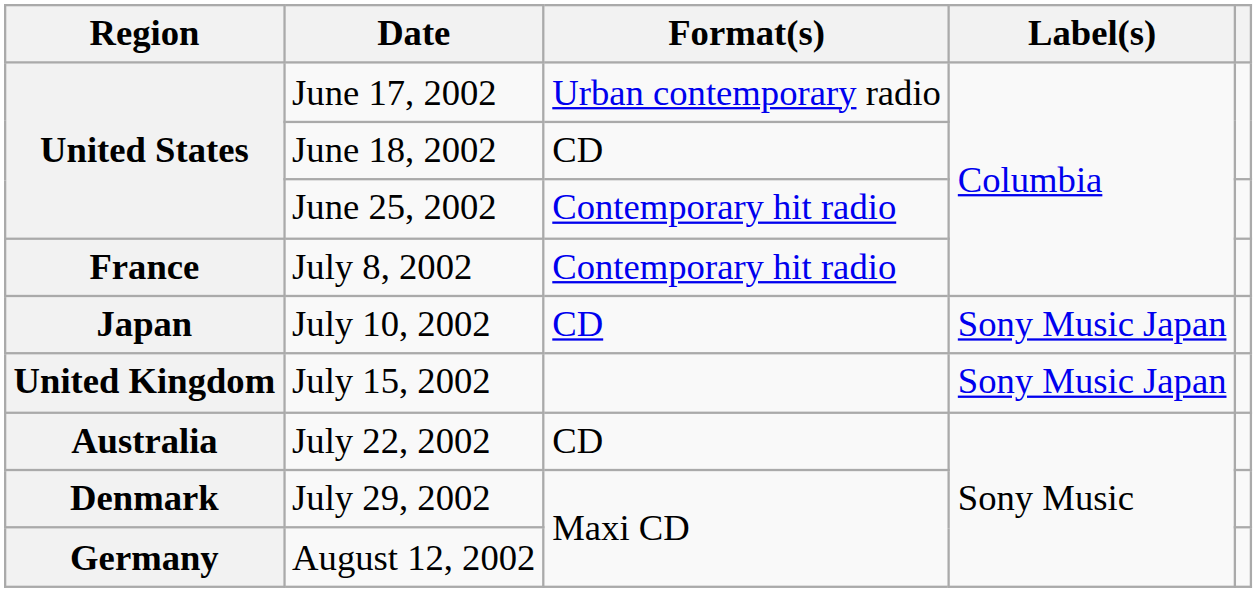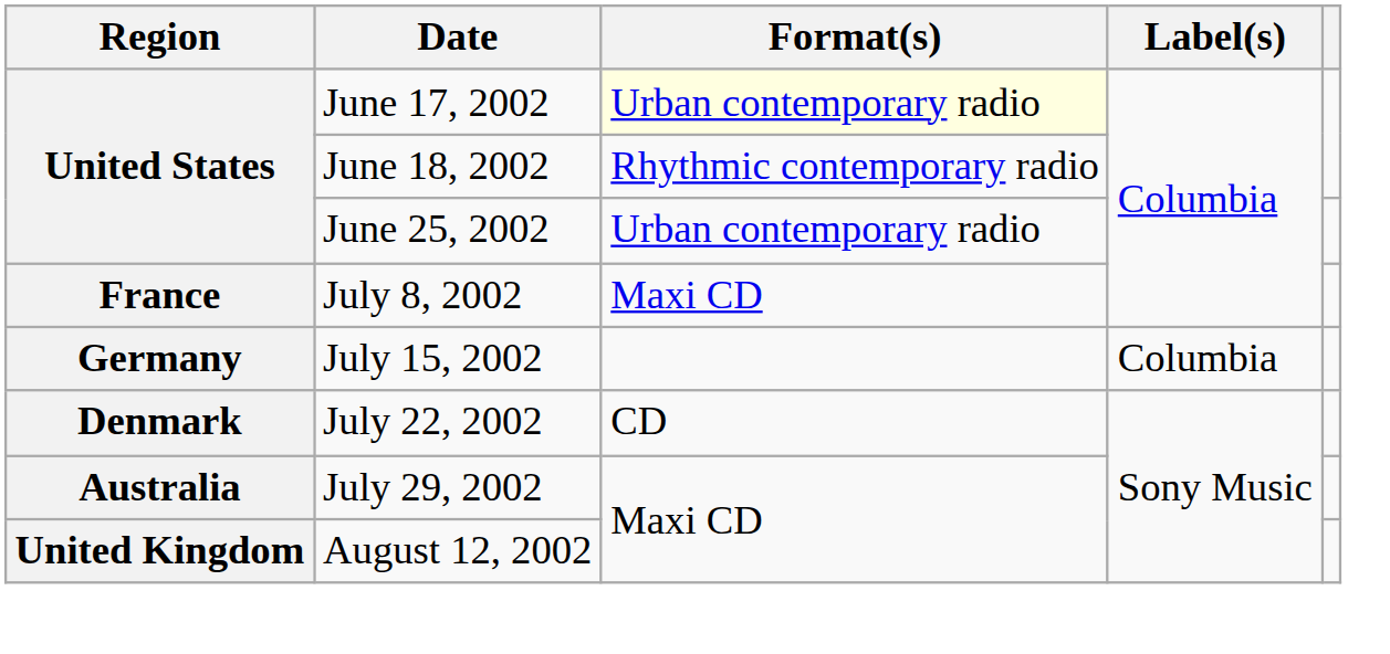June 17, 2002 | Format(s): no background -> lightyellow background
June 18, 2002 | Format(s): CD -> Rhythmic contemporary radio
June 25, 2002 | Format(s): Contemporary hit radio -> Urban contemporary radio
July 8, 2002 | Format(s): Contemporary hit radio -> Maxi CD
- row: Japan | July 10, 2002 | CD | Sony Music Japan
July 15, 2002 | Region: United Kingdom -> Germany
July 15, 2002 | Label(s): Sony Music Japan -> Columbia
July 22, 2002 | Region: Australia -> Denmark
July 29, 2002 | Region: Denmark -> Australia
August 12, 2002 | Region: Germany -> United Kingdom
